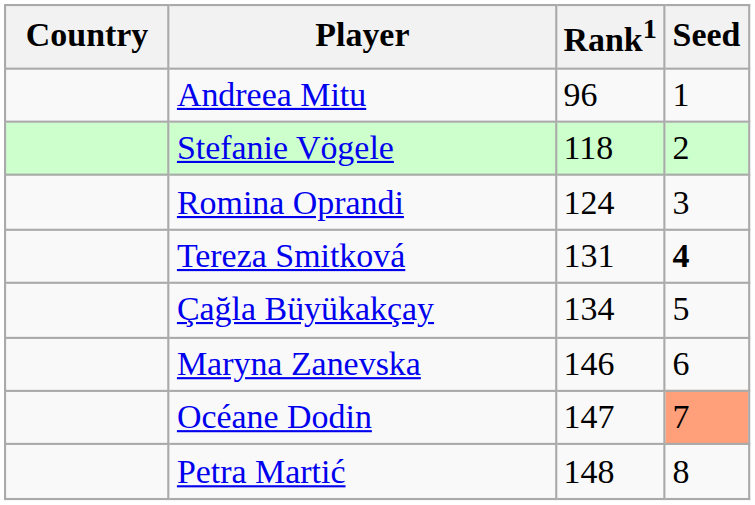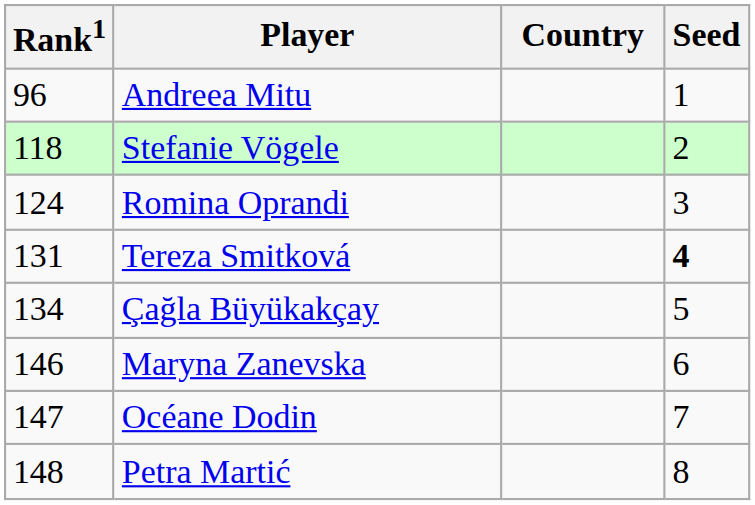columns swapped: Country <-> Rank1
Océane Dodin | Seed: lightsalmon background -> no background
